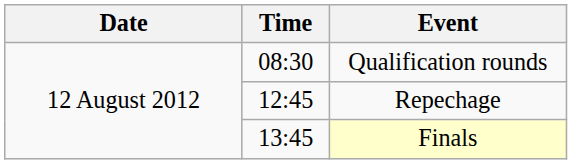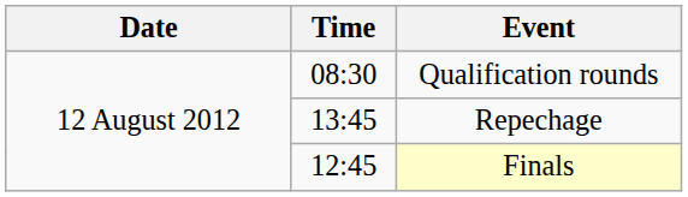Repechage | Time: 12:45 -> 13:45
Finals | Time: 13:45 -> 12:45
